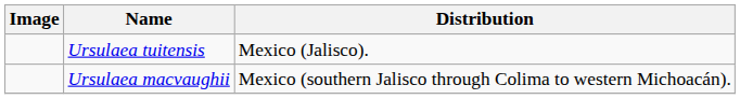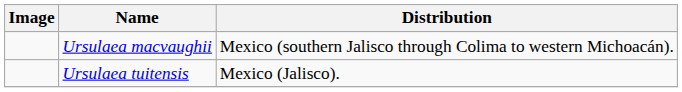rows swapped: Ursulaea macvaughii <-> Ursulaea tuitensis
